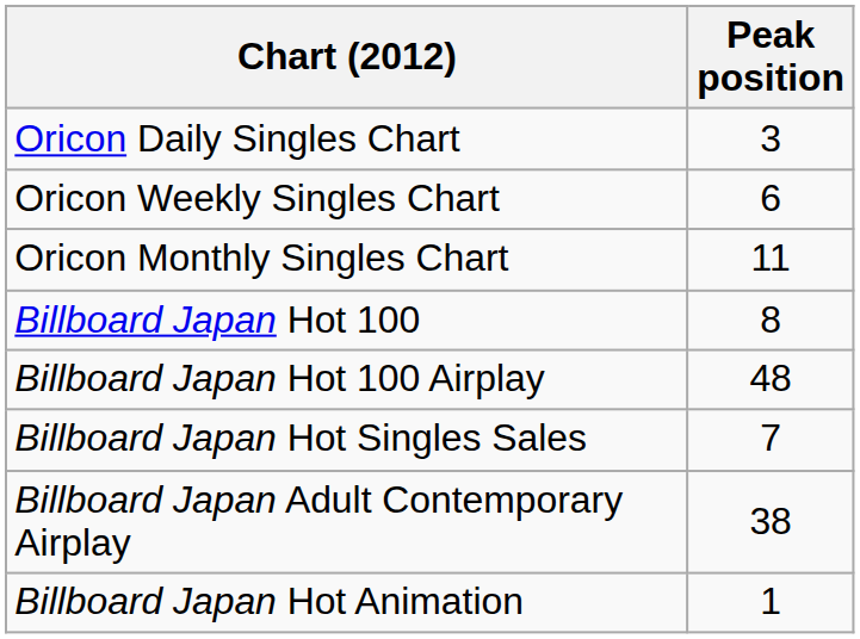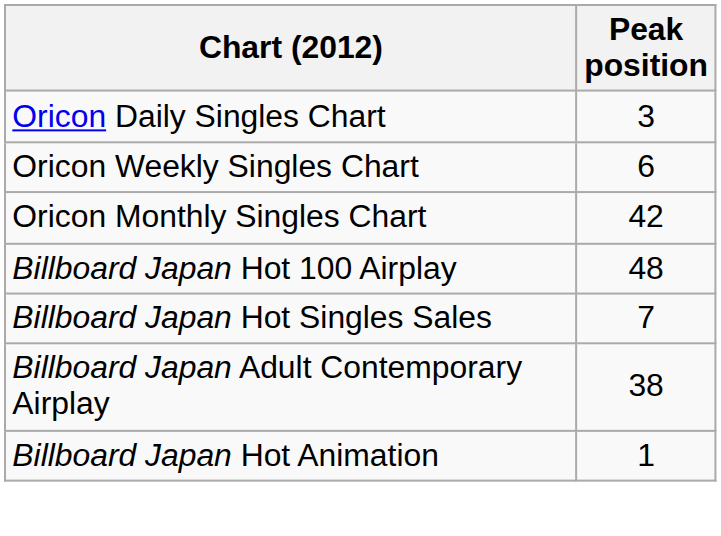Oricon Monthly Singles Chart | Peak position: 11 -> 42
- row: Billboard Japan Hot 100 | 8
